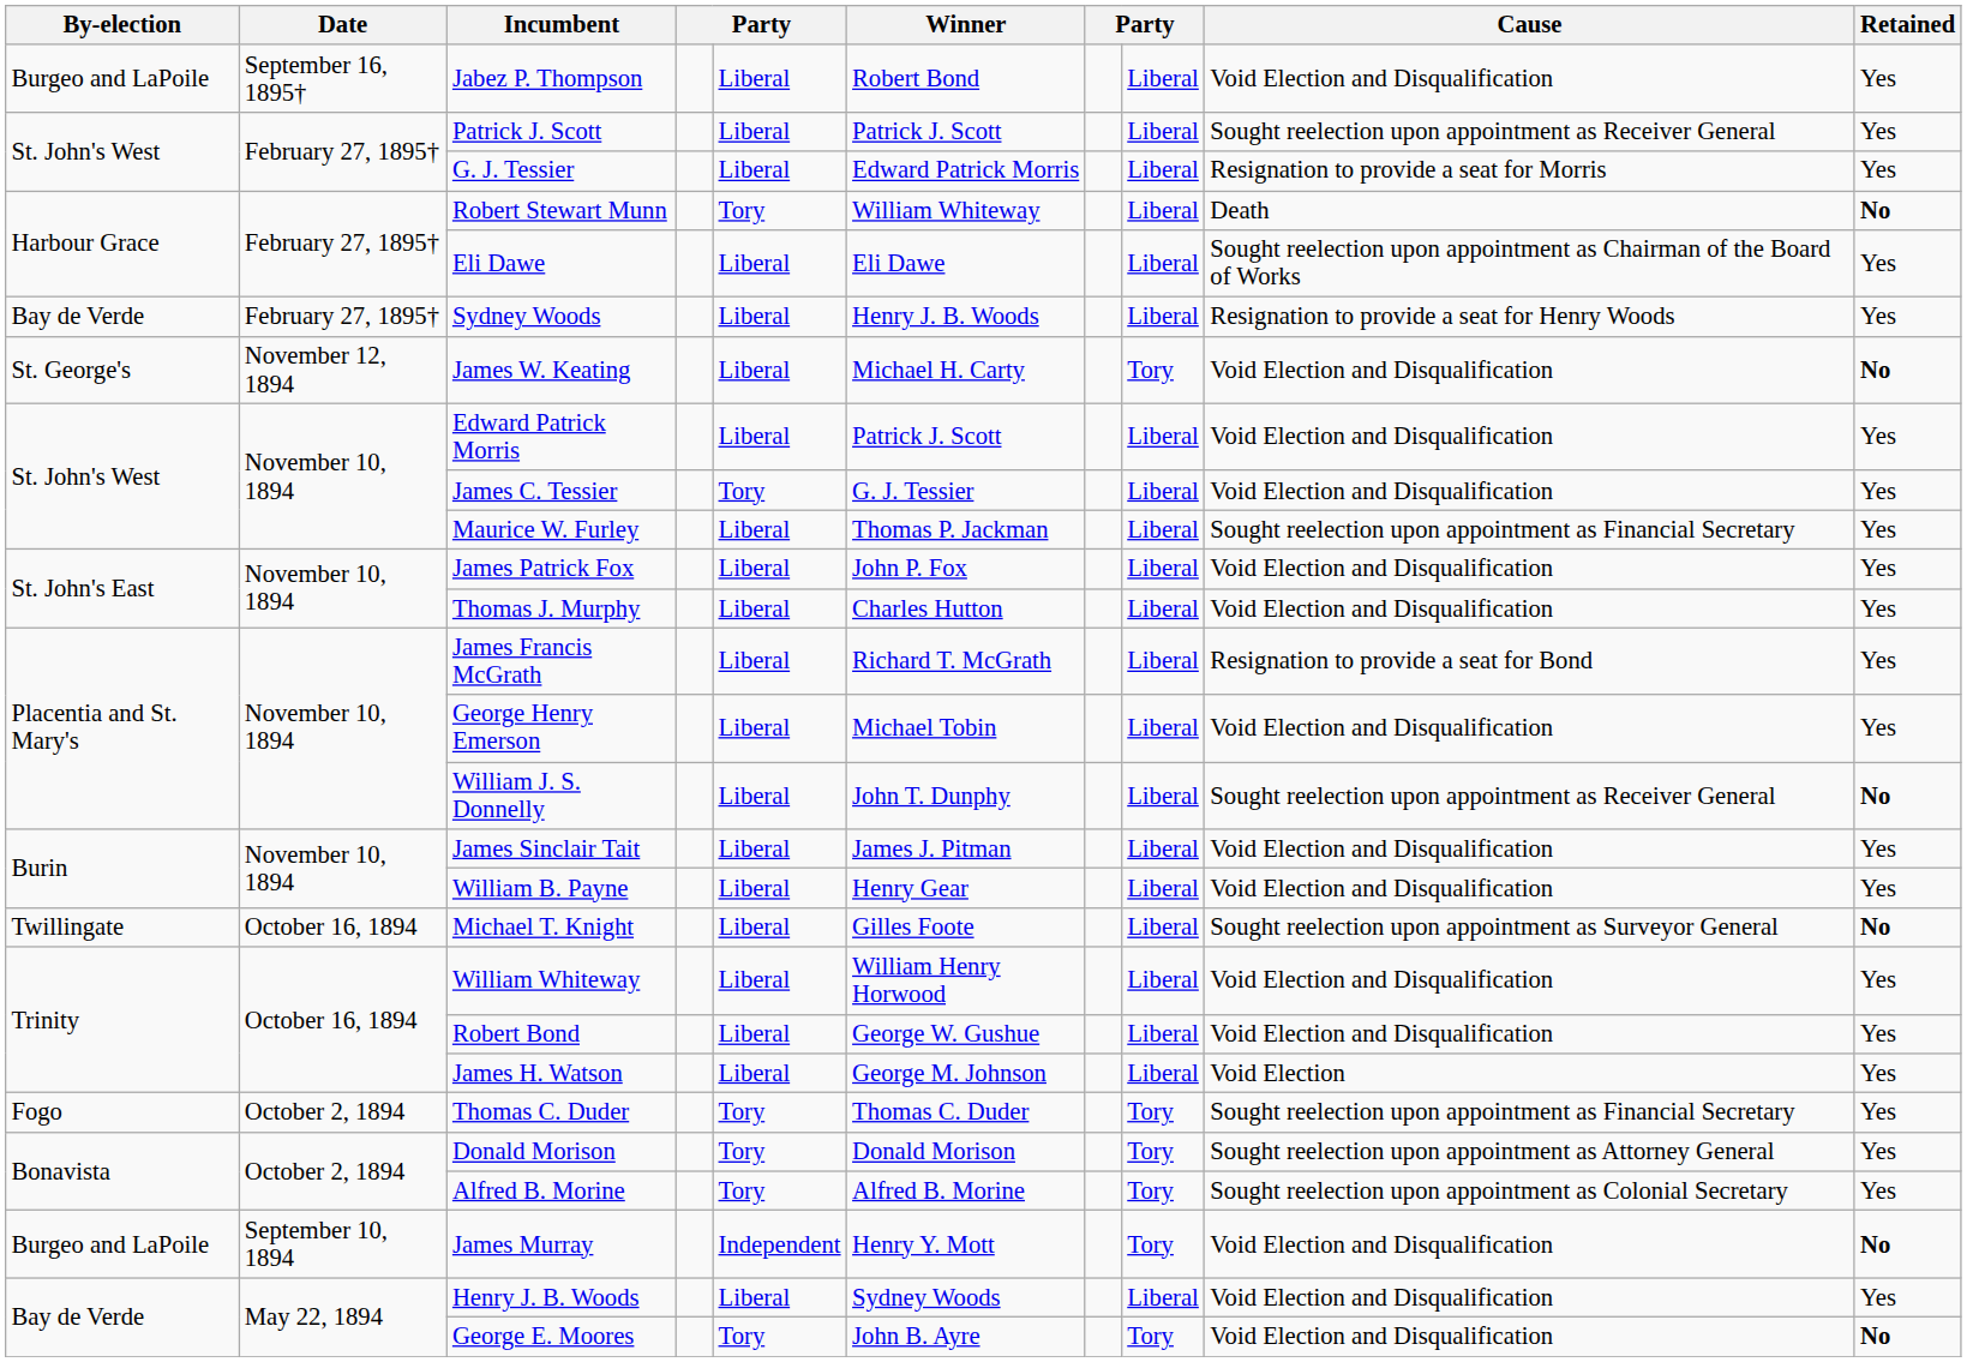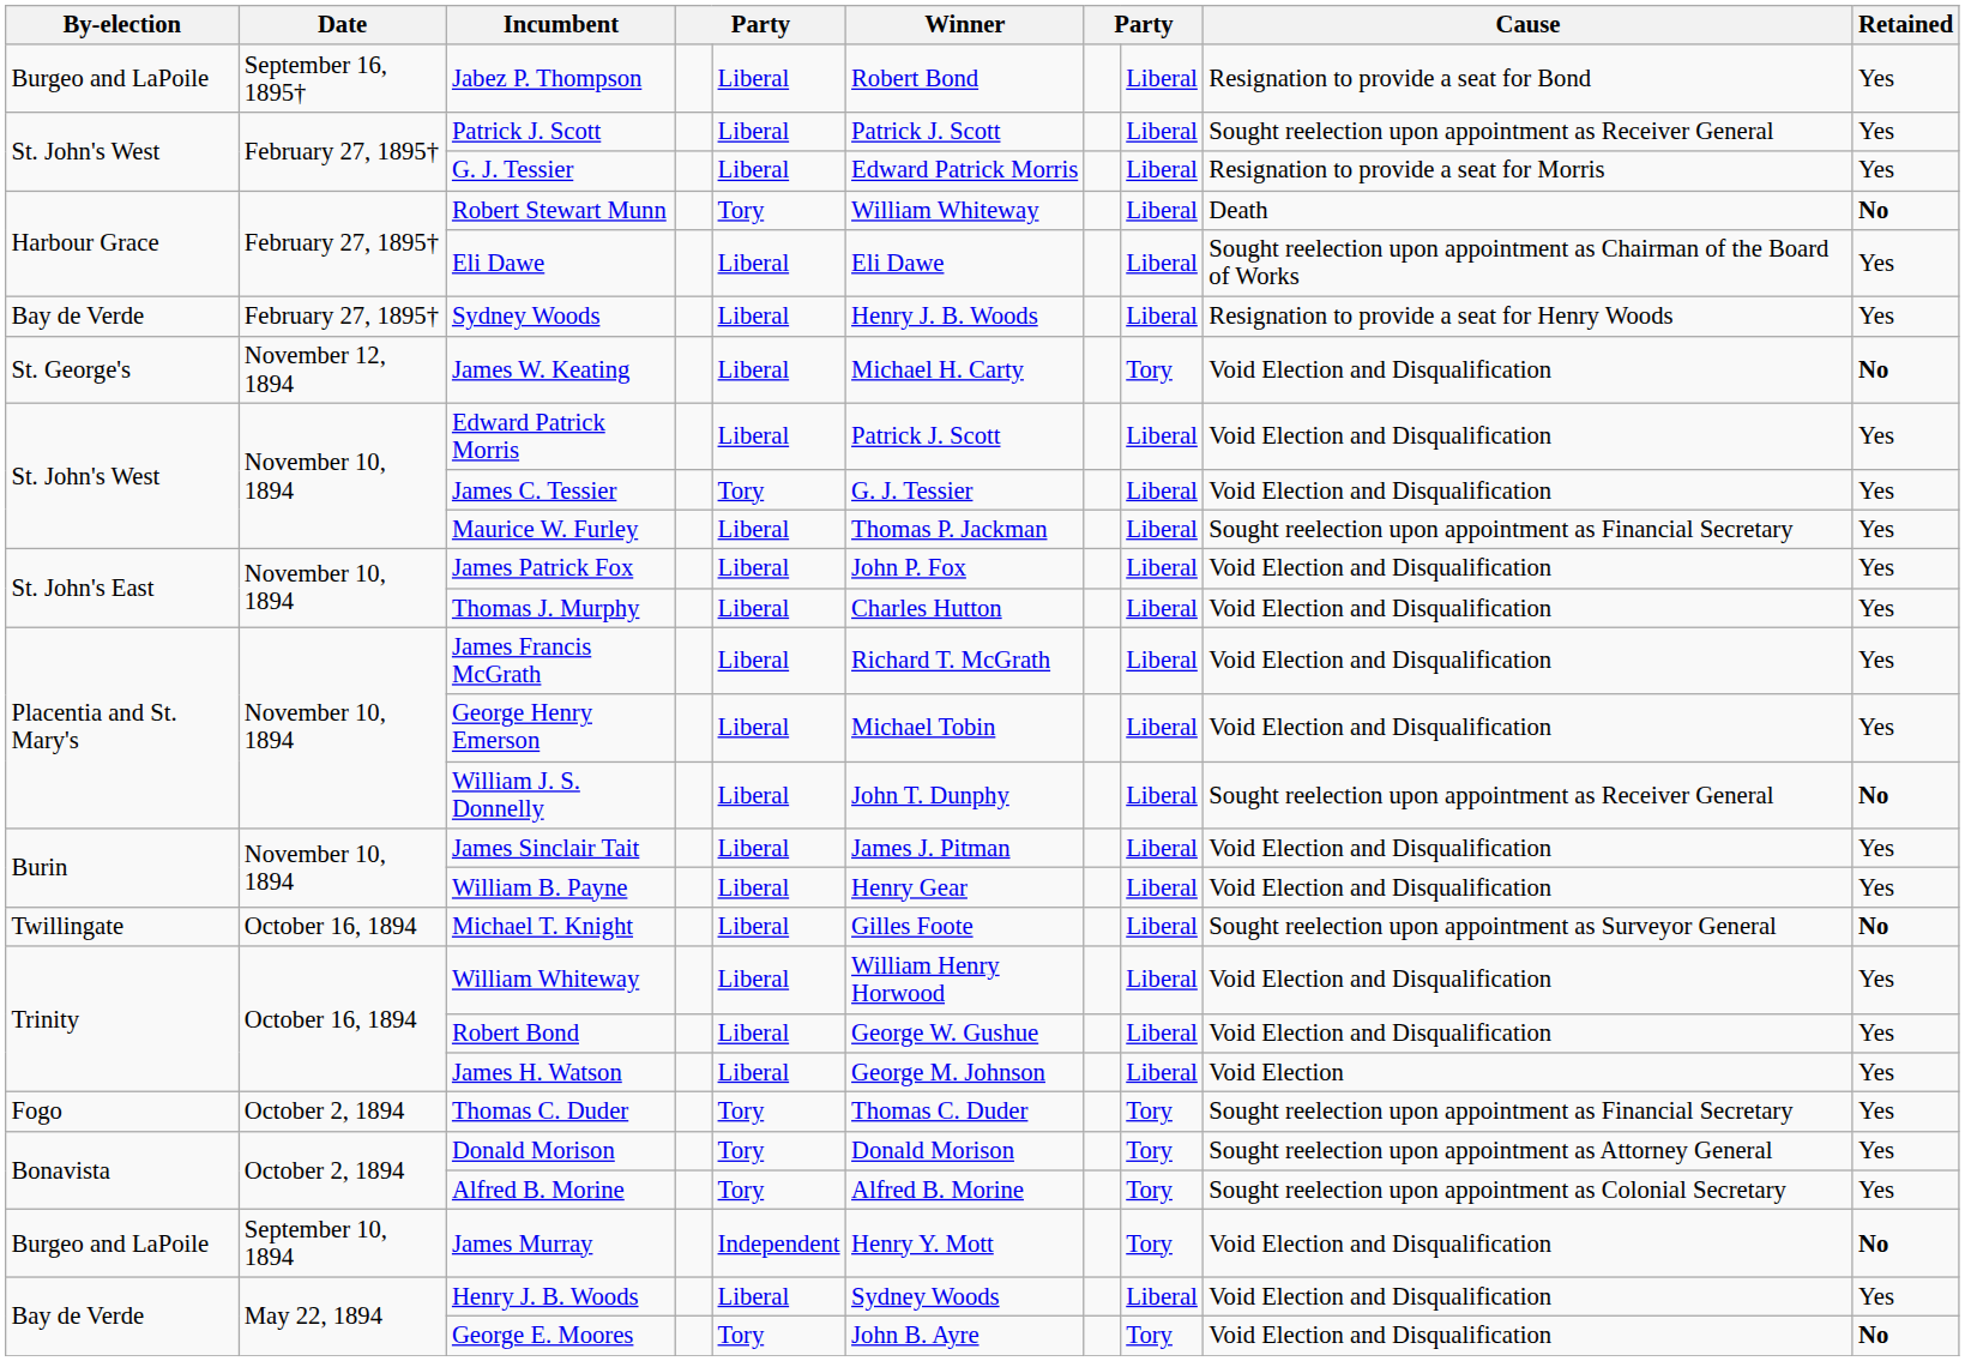Jabez P. Thompson | Cause: Void Election and Disqualification -> Resignation to provide a seat for Bond
James Francis McGrath | Cause: Resignation to provide a seat for Bond -> Void Election and Disqualification
